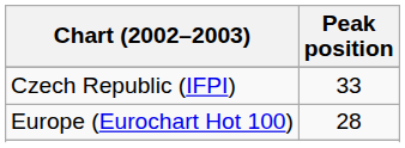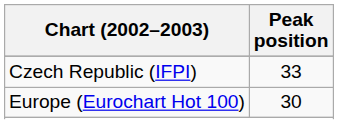Europe (Eurochart Hot 100) | Peak position: 28 -> 30
